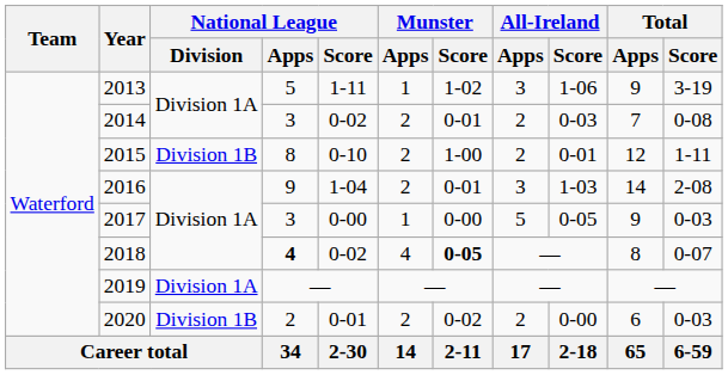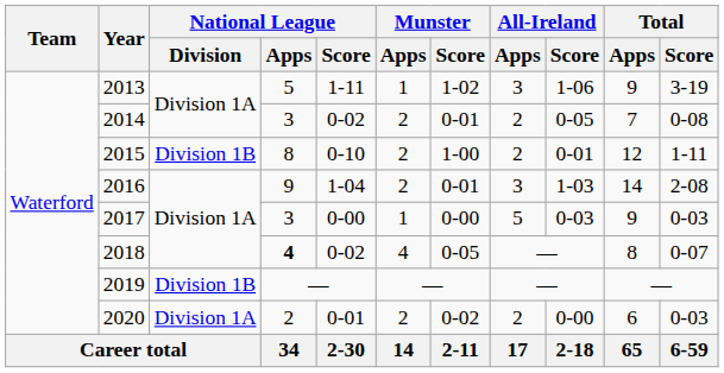2014 | All-Ireland / Score: 0-03 -> 0-05
2017 | All-Ireland / Score: 0-05 -> 0-03
2018 | Munster / Score: bold -> normal
2019 | National League / Division: Division 1A -> Division 1B
2020 | National League / Division: Division 1B -> Division 1A
